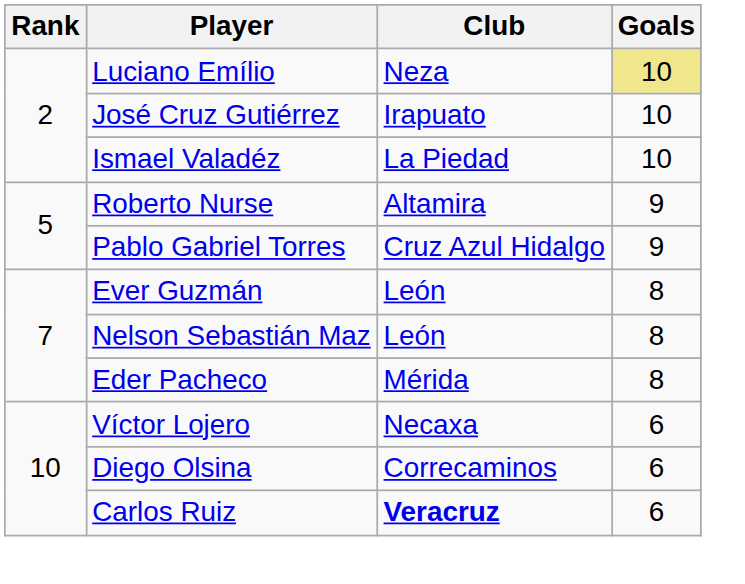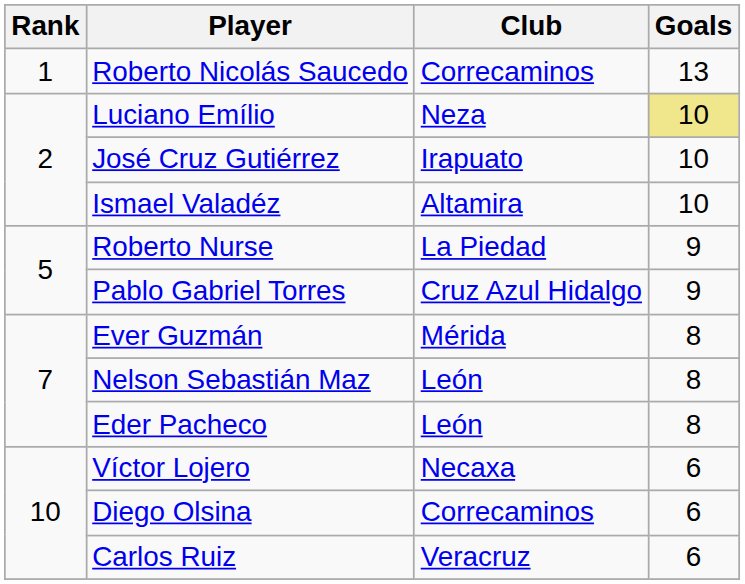+ row: 1 | Roberto Nicolás Saucedo | Correcaminos | 13
Ismael Valadéz | Club: La Piedad -> Altamira
Roberto Nurse | Club: Altamira -> La Piedad
Ever Guzmán | Club: León -> Mérida
Eder Pacheco | Club: Mérida -> León
Carlos Ruiz | Club: bold -> normal
